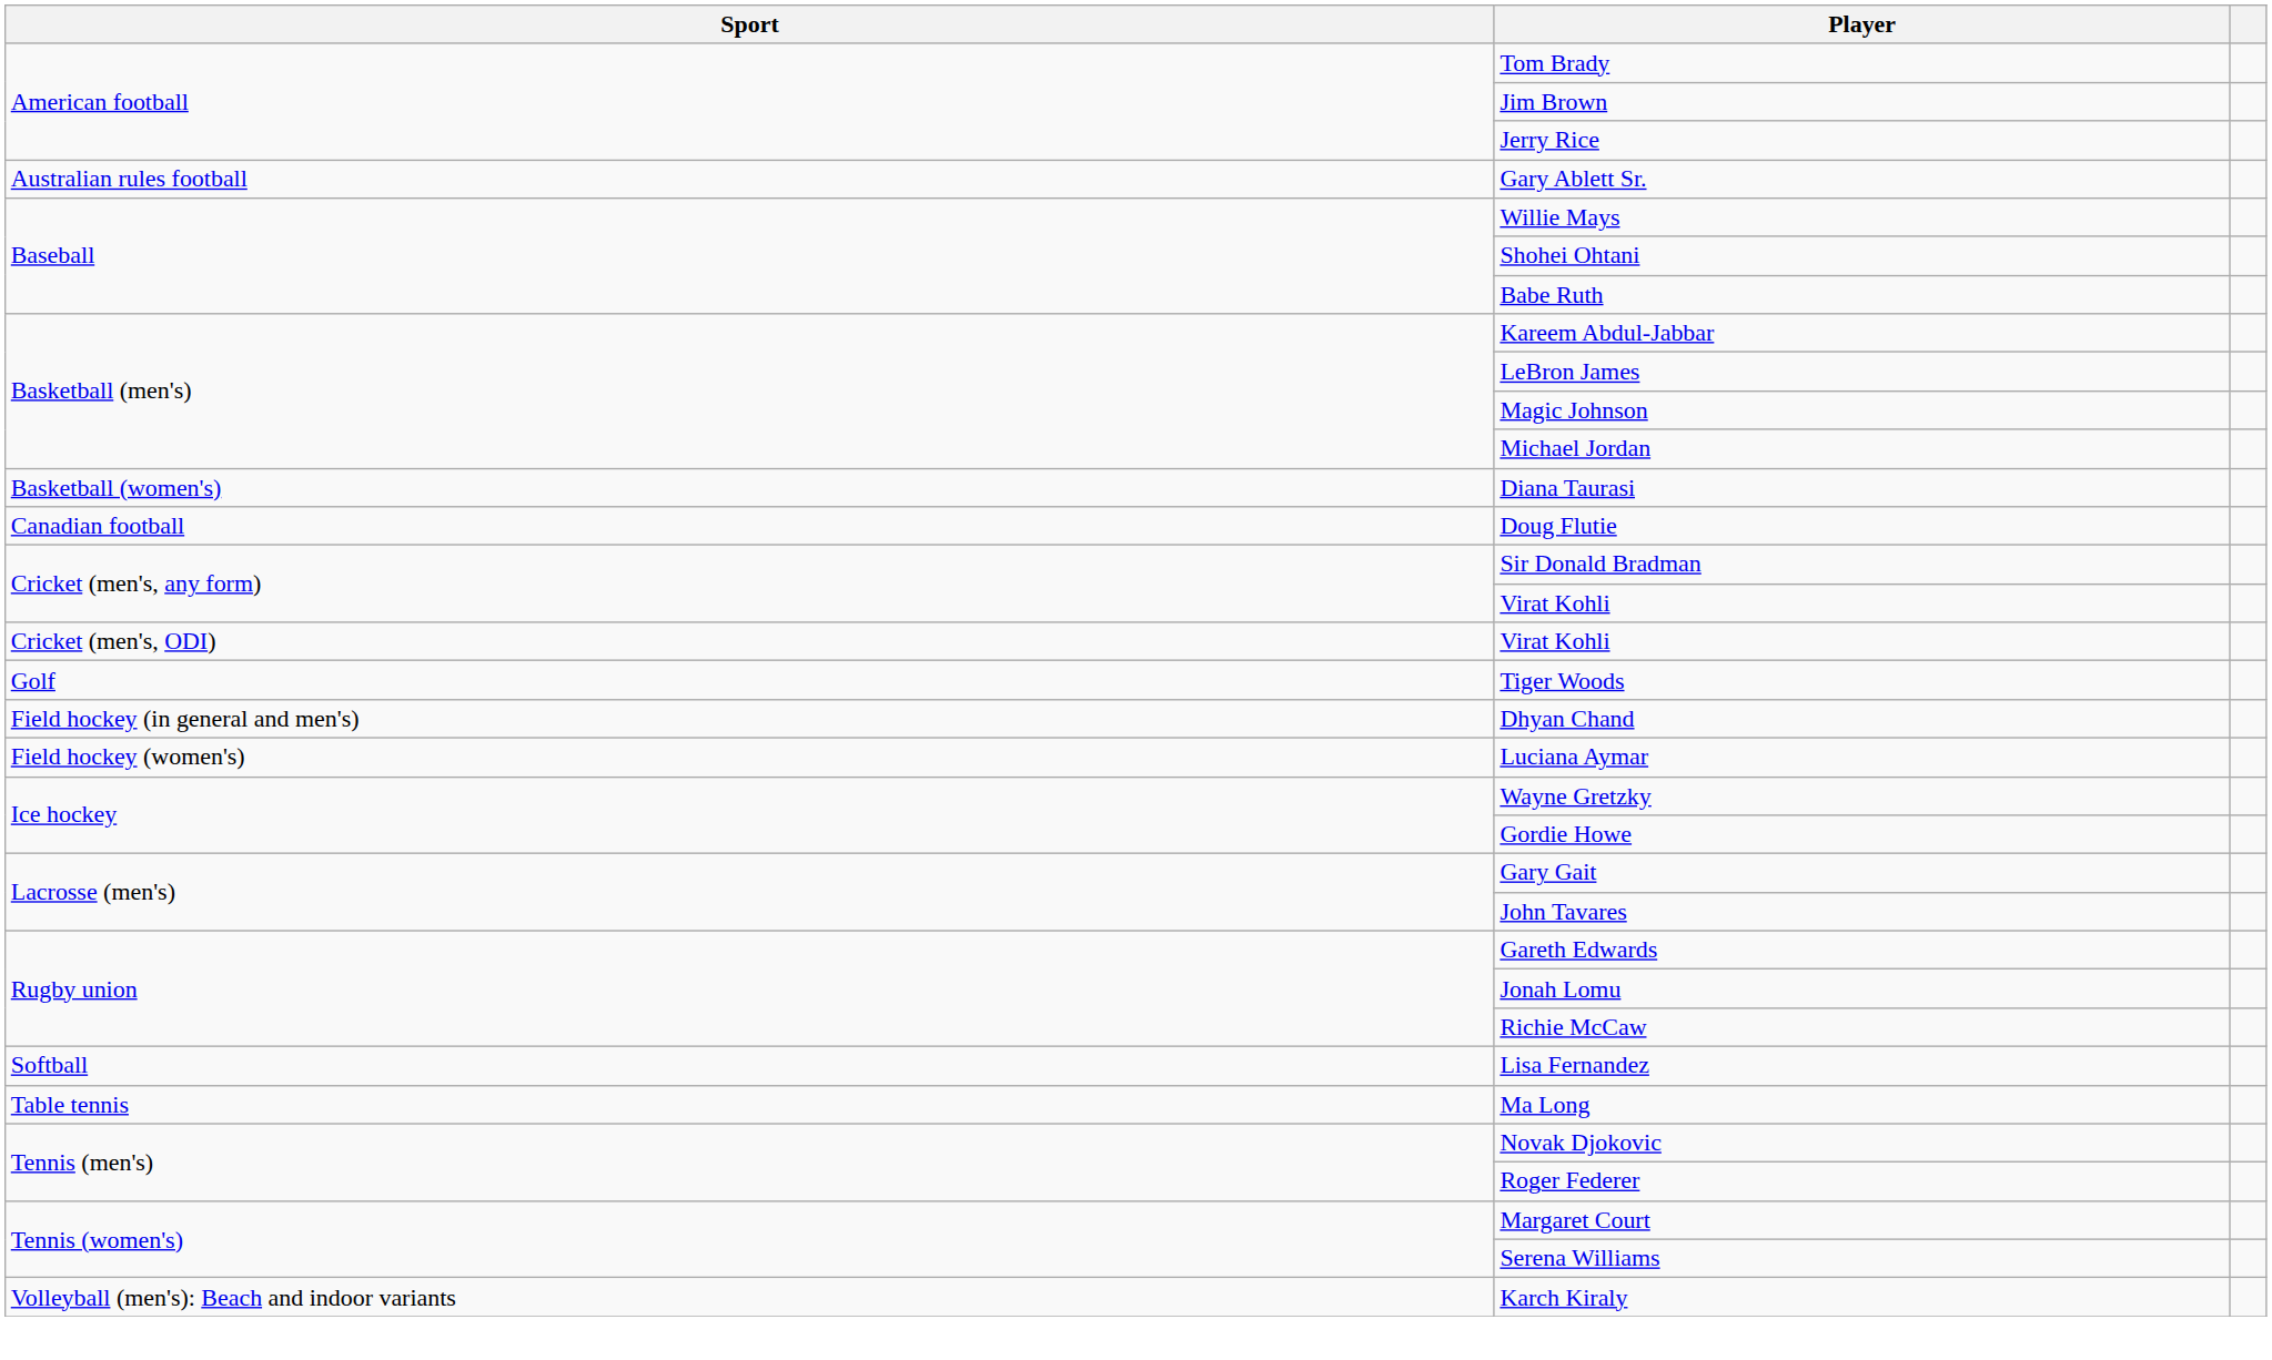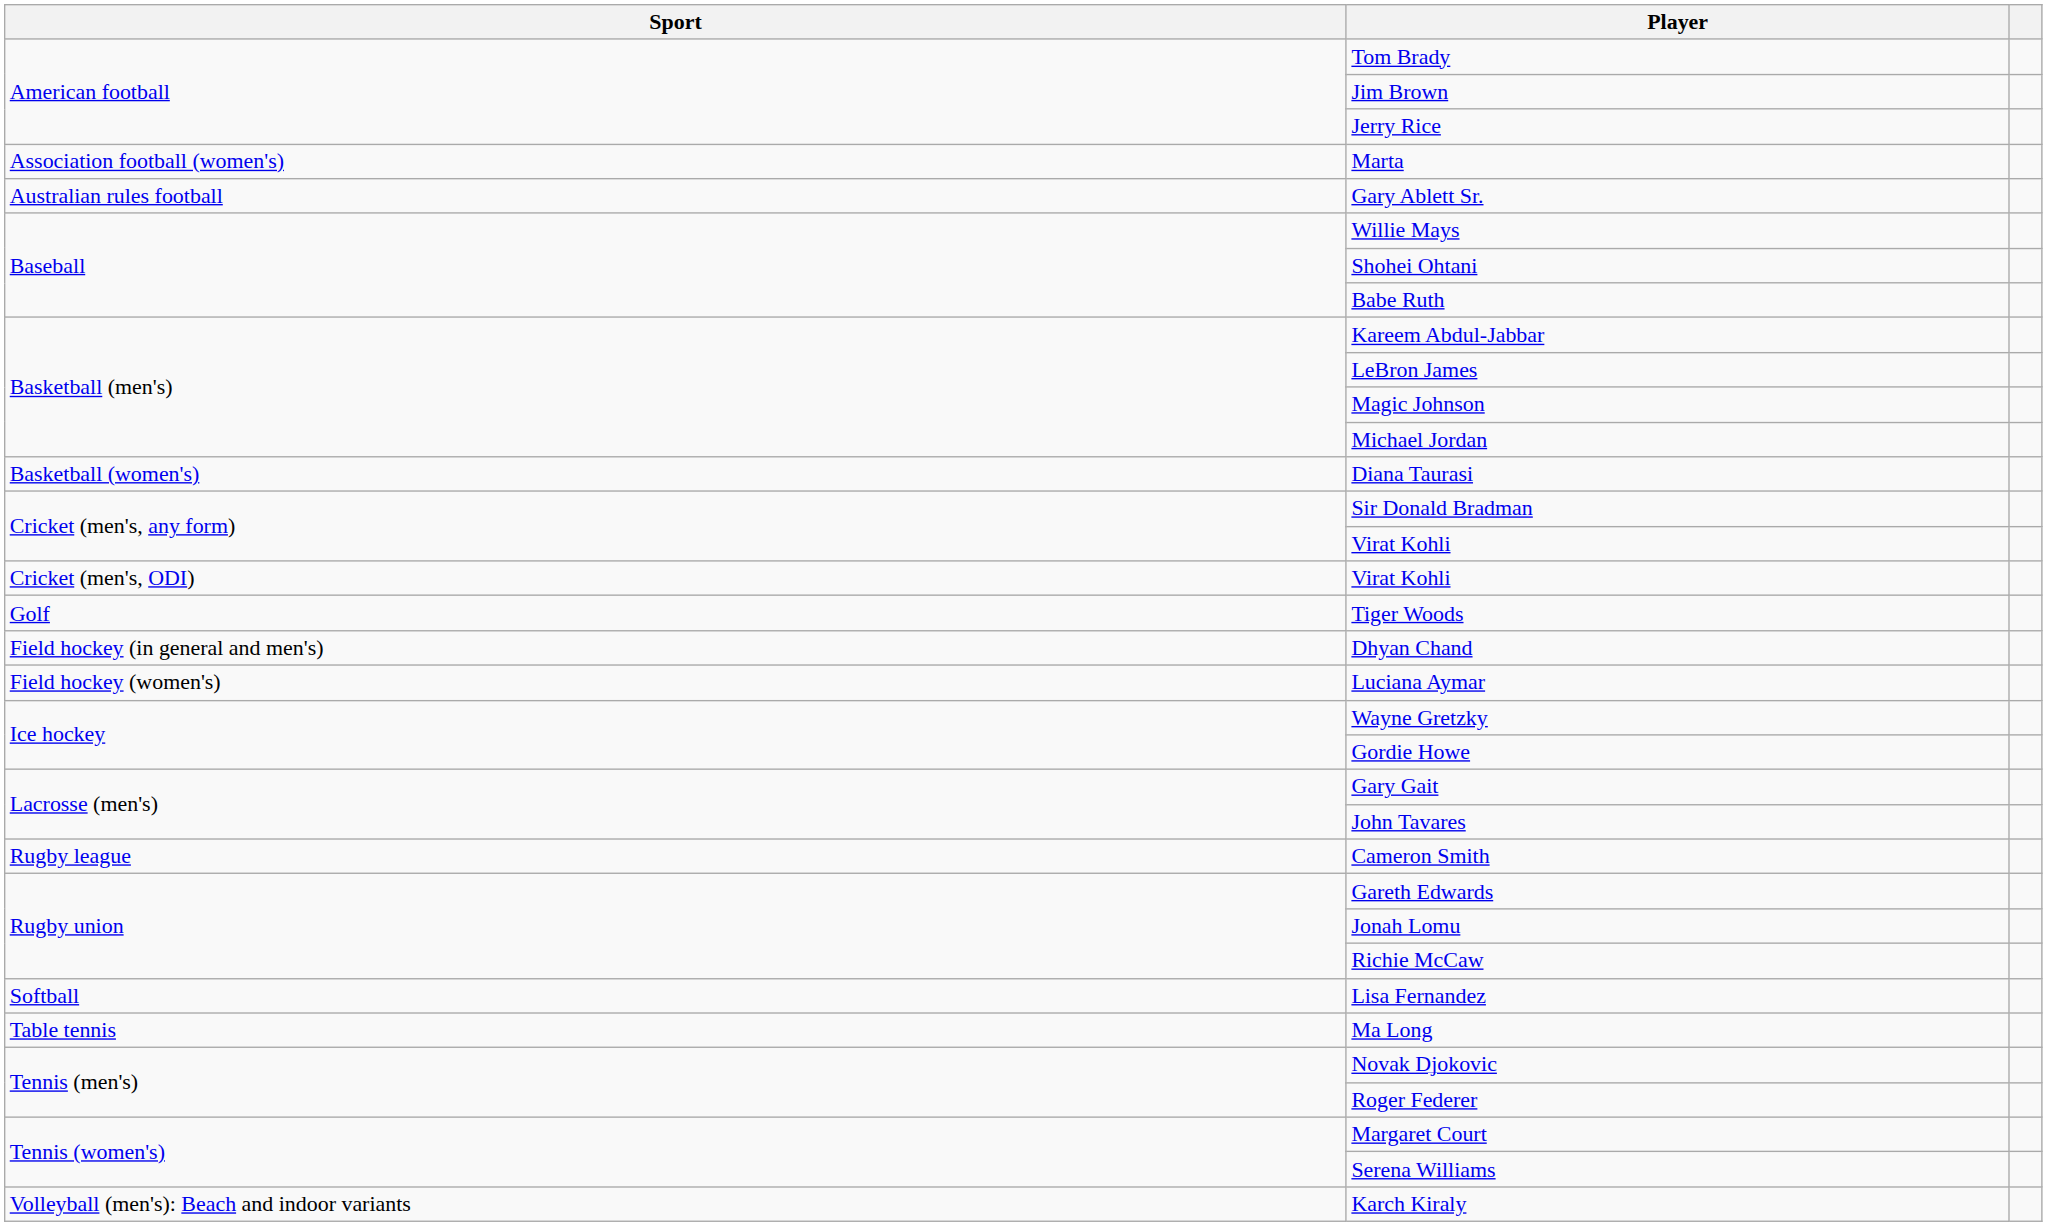+ row: Association football (women's) | Marta
- row: Canadian football | Doug Flutie
+ row: Rugby league | Cameron Smith
